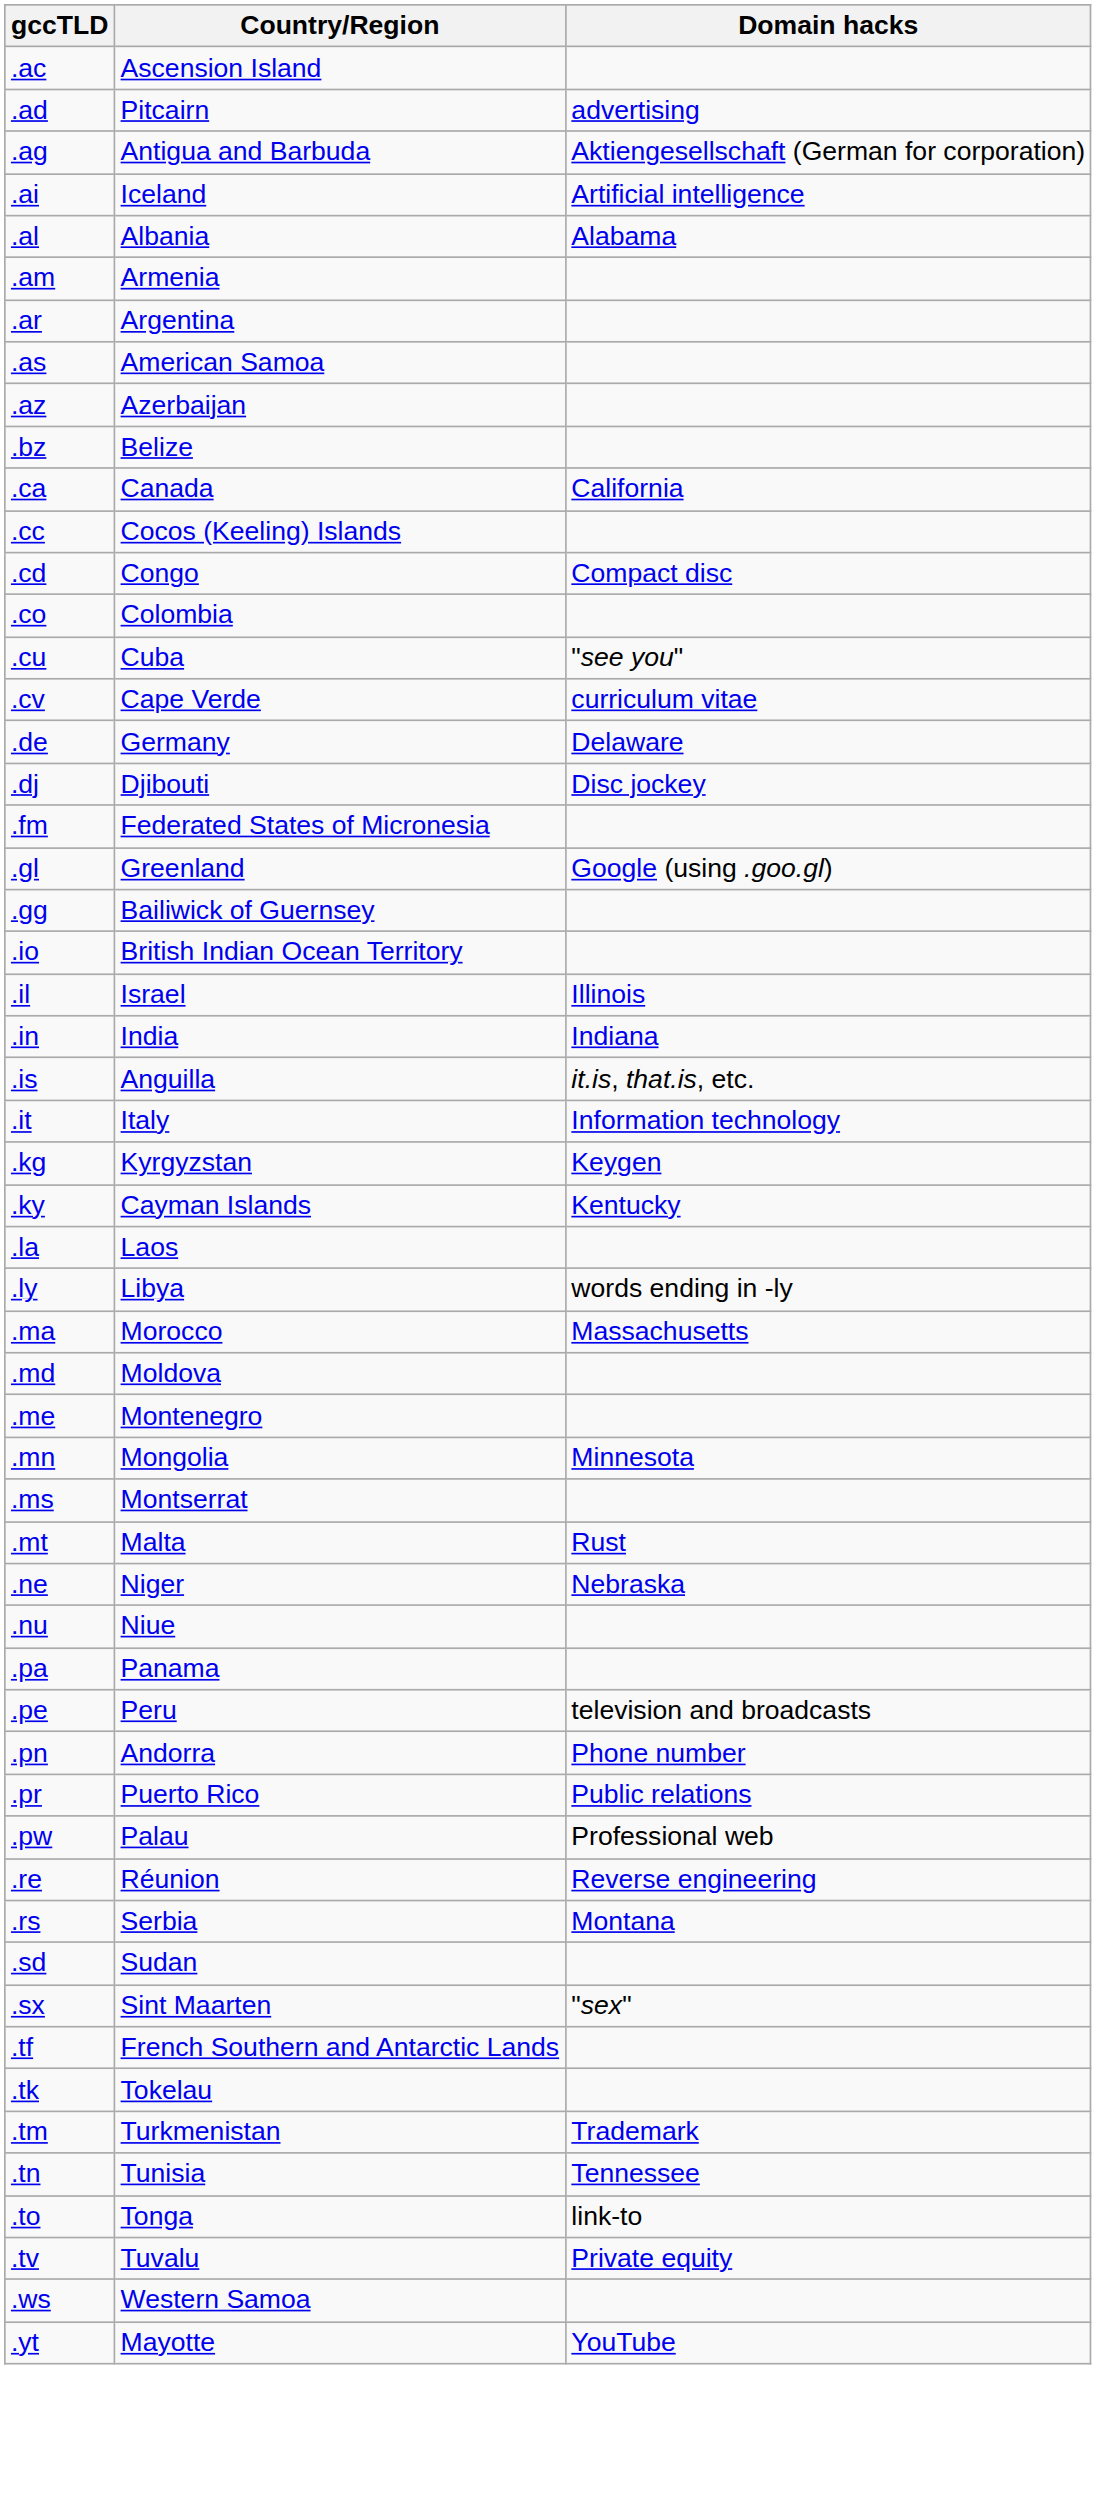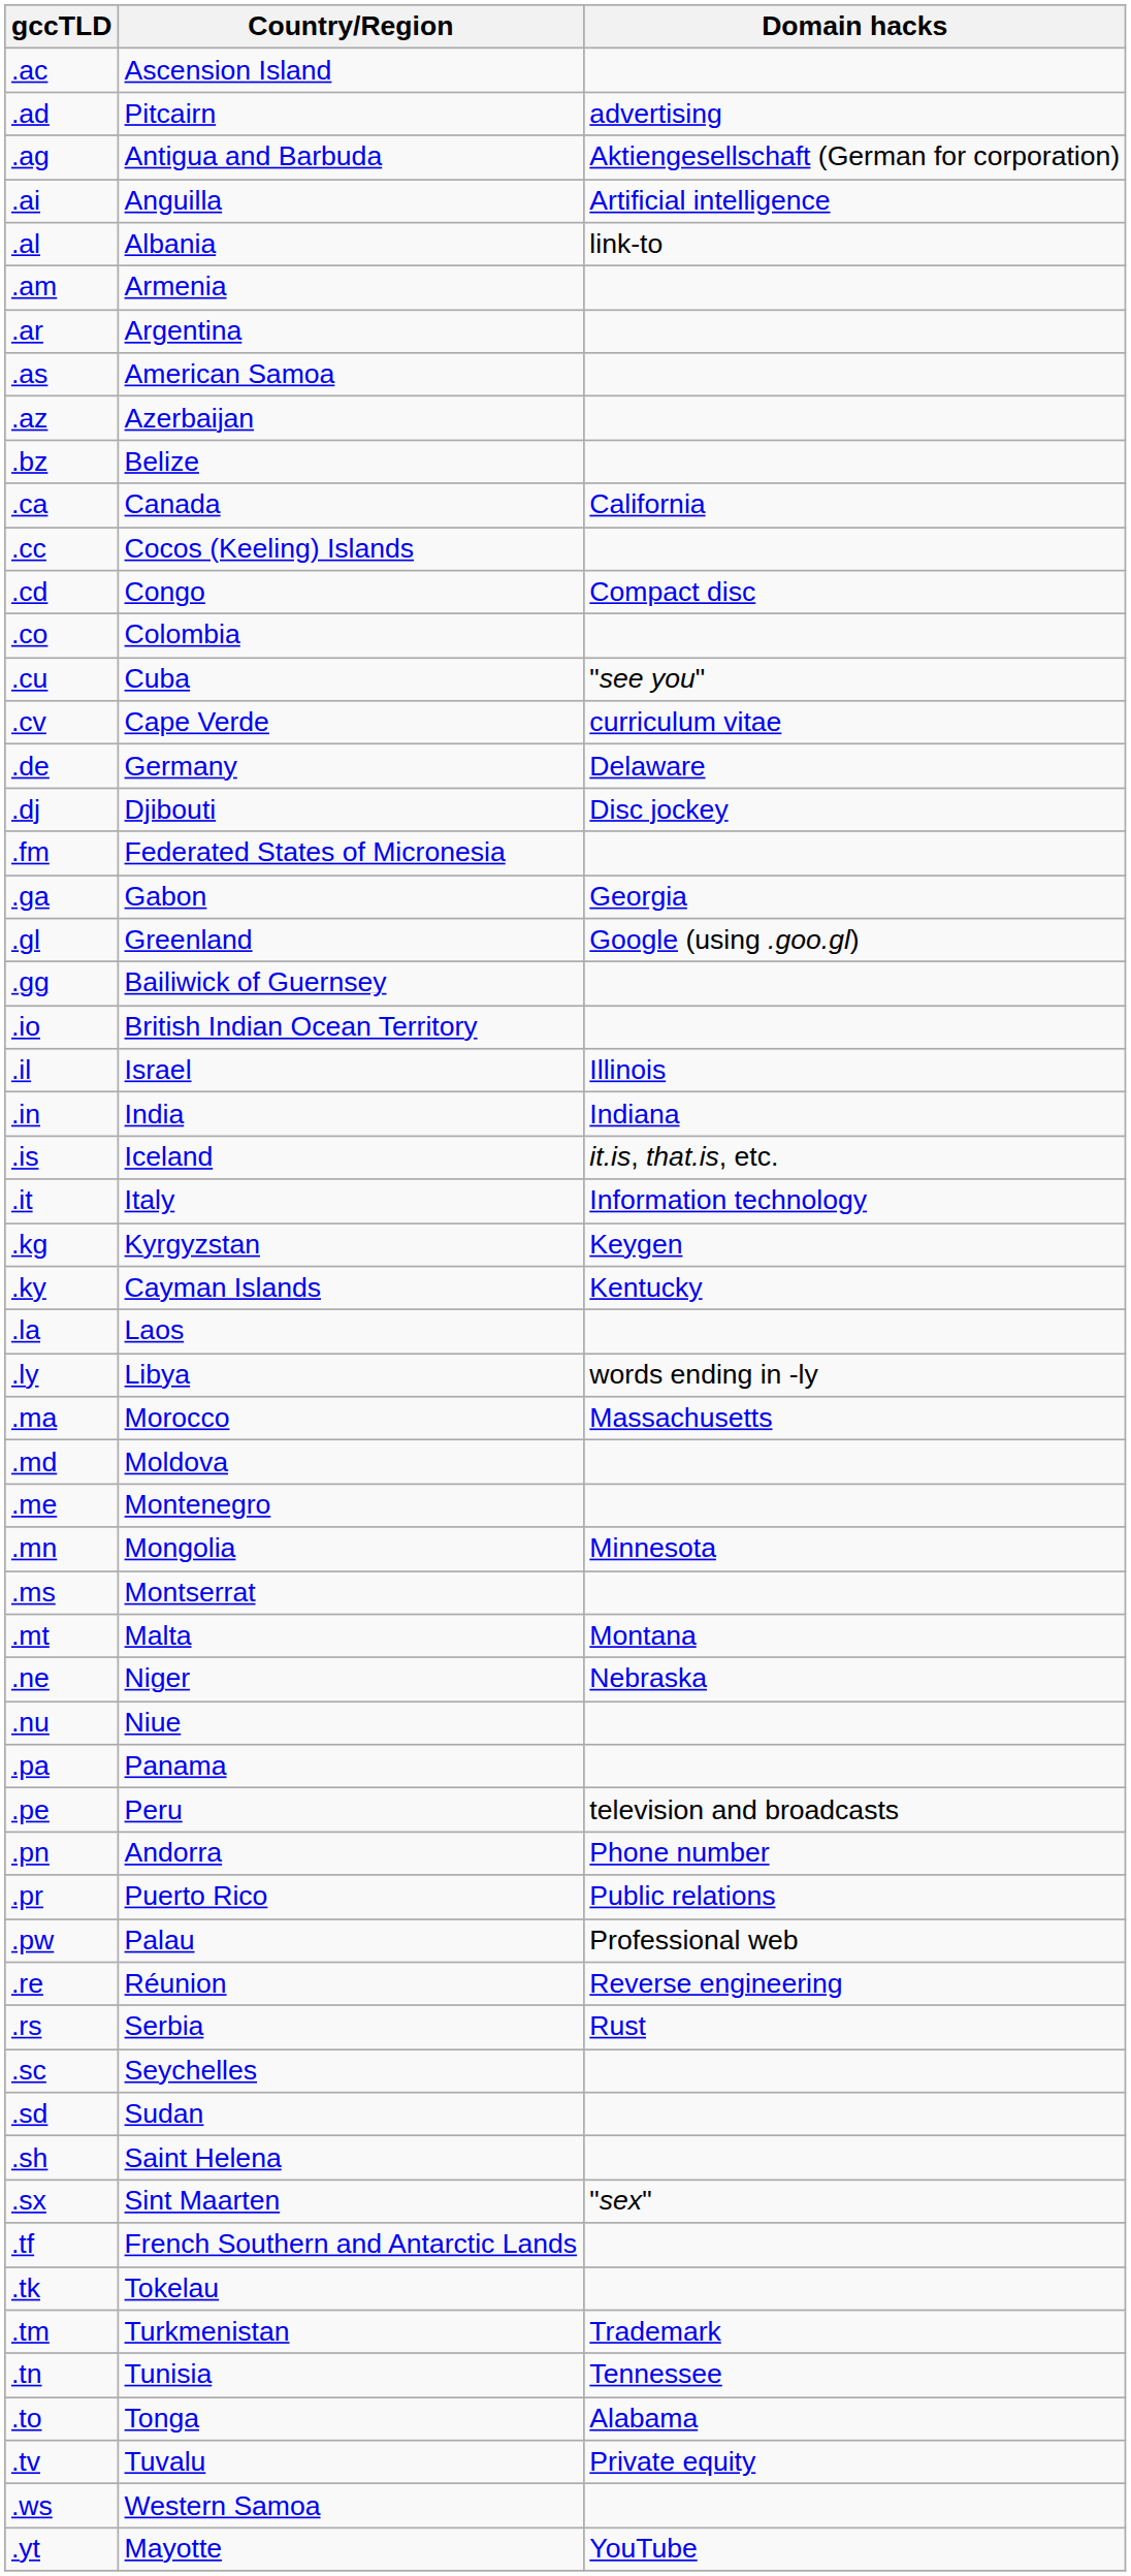.ai | Country/Region: Iceland -> Anguilla
.al | Domain hacks: Alabama -> link-to
+ row: .ga | Gabon | Georgia
.is | Country/Region: Anguilla -> Iceland
.mt | Domain hacks: Rust -> Montana
.rs | Domain hacks: Montana -> Rust
+ row: .sc | Seychelles
+ row: .sh | Saint Helena
.to | Domain hacks: link-to -> Alabama
